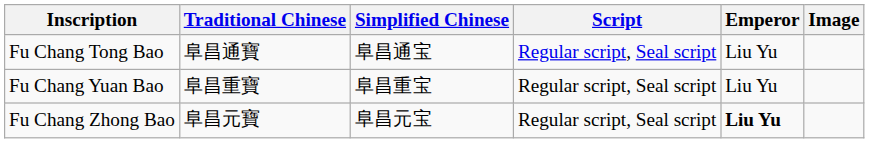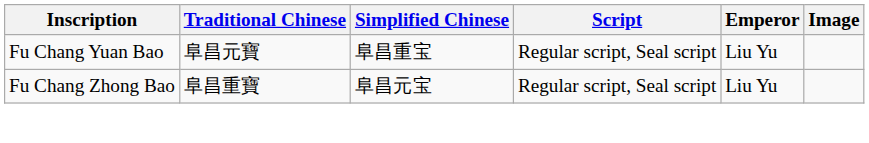- row: Fu Chang Tong Bao | 阜昌通寶 | 阜昌通宝 | Regular script, Seal script | Liu Yu
Fu Chang Yuan Bao | Traditional Chinese: 阜昌重寶 -> 阜昌元寶
Fu Chang Zhong Bao | Traditional Chinese: 阜昌元寶 -> 阜昌重寶
Fu Chang Zhong Bao | Emperor: bold -> normal
